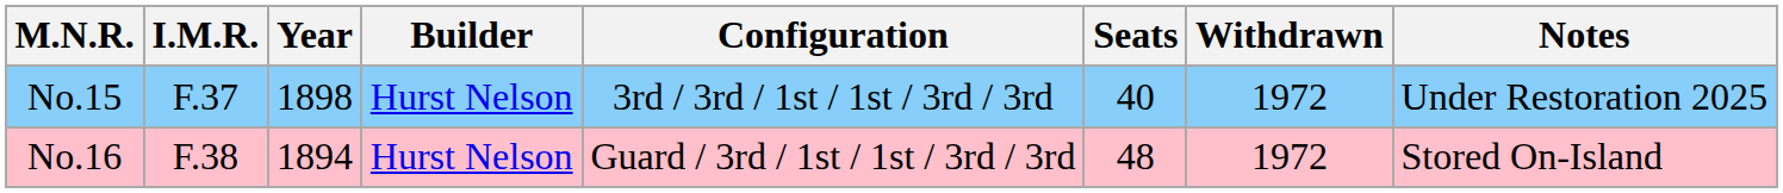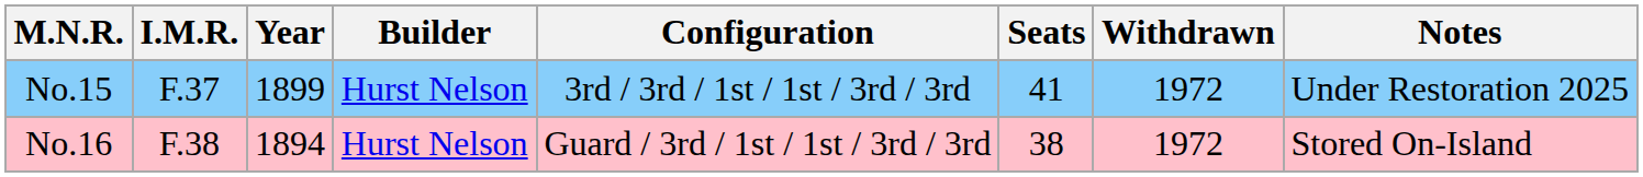No.15 | Year: 1898 -> 1899
No.15 | Seats: 40 -> 41
No.16 | Seats: 48 -> 38
